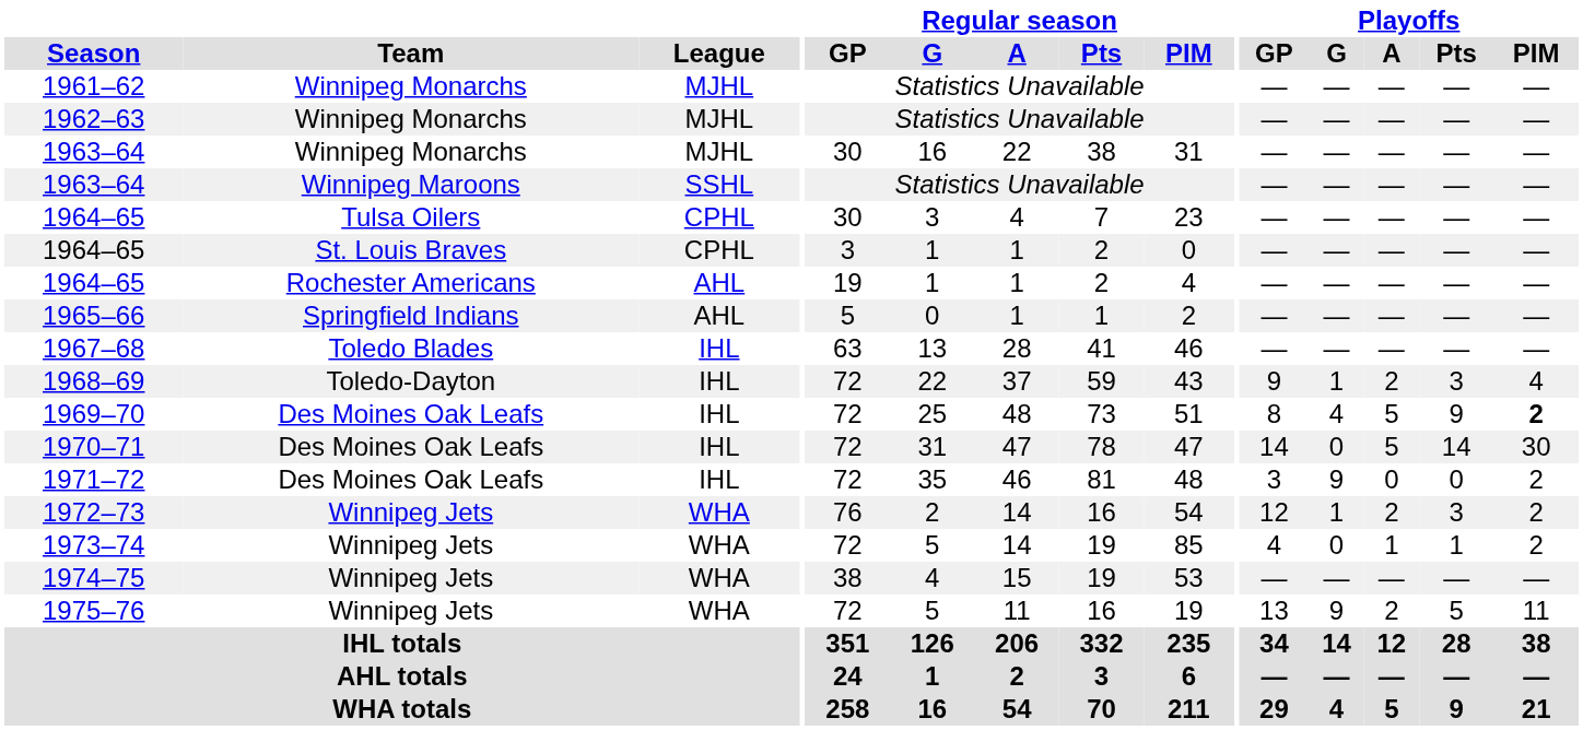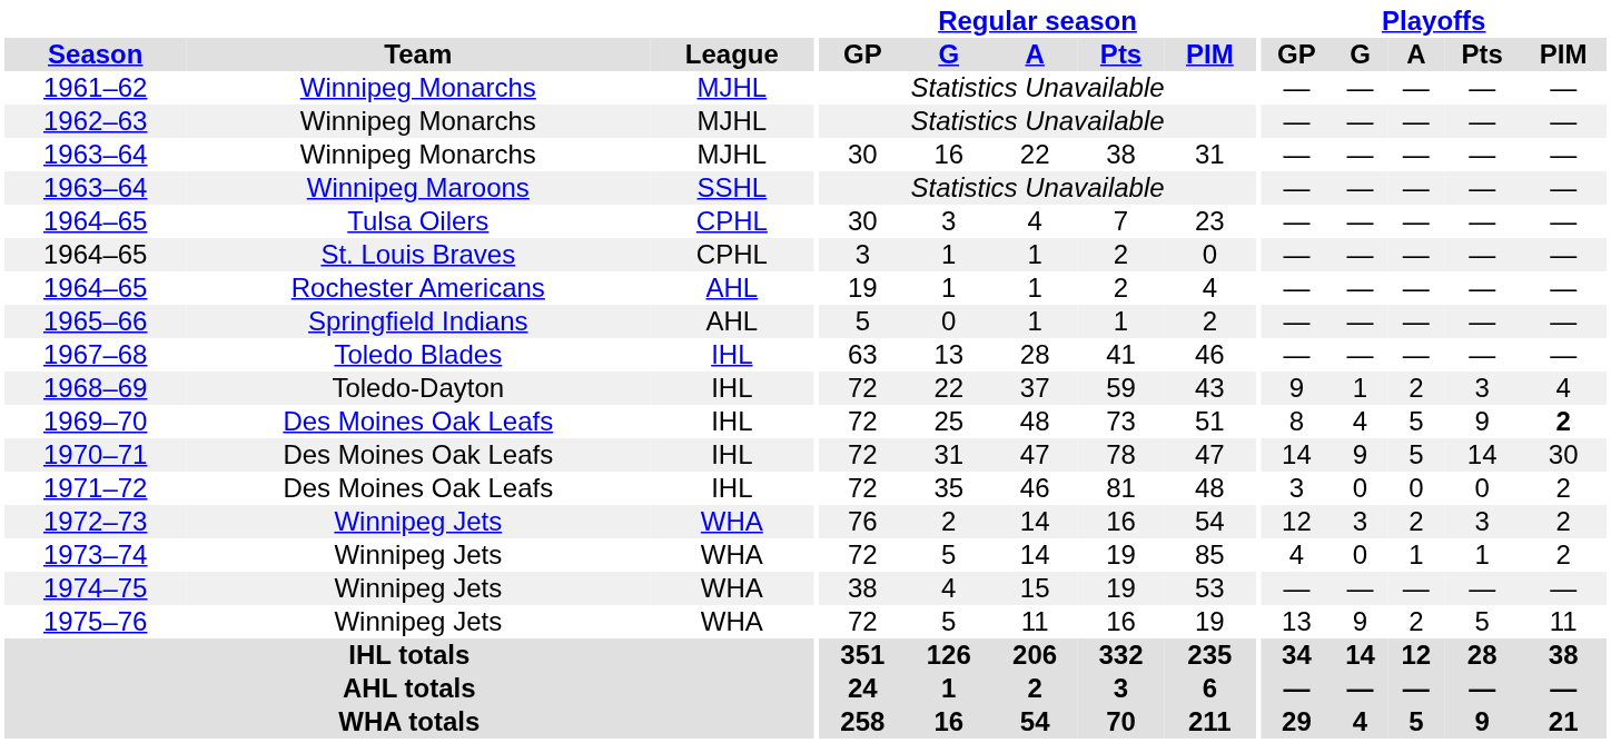1970–71 | Playoffs / G: 0 -> 9
1971–72 | Playoffs / G: 9 -> 0
1972–73 | Playoffs / G: 1 -> 3
